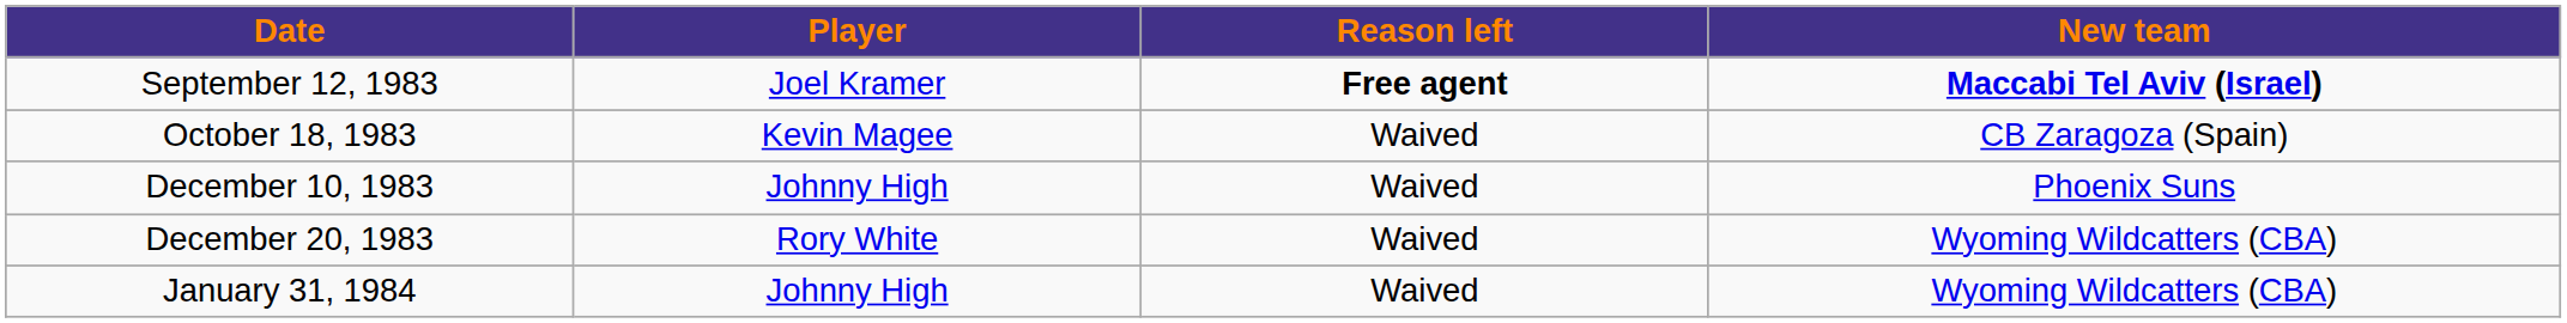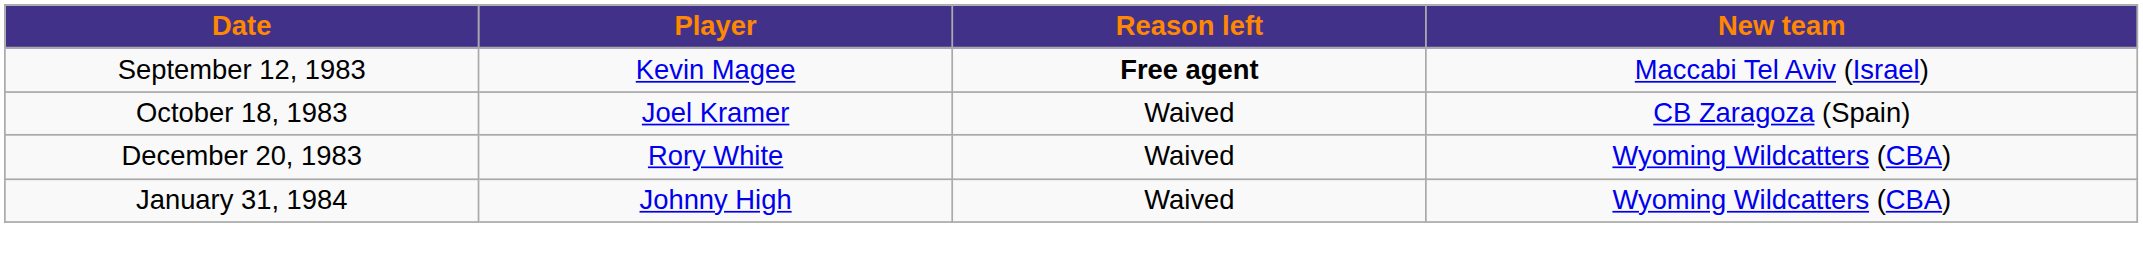September 12, 1983 | Player: Joel Kramer -> Kevin Magee
September 12, 1983 | New team: bold -> normal
October 18, 1983 | Player: Kevin Magee -> Joel Kramer
- row: December 10, 1983 | Johnny High | Waived | Phoenix Suns
